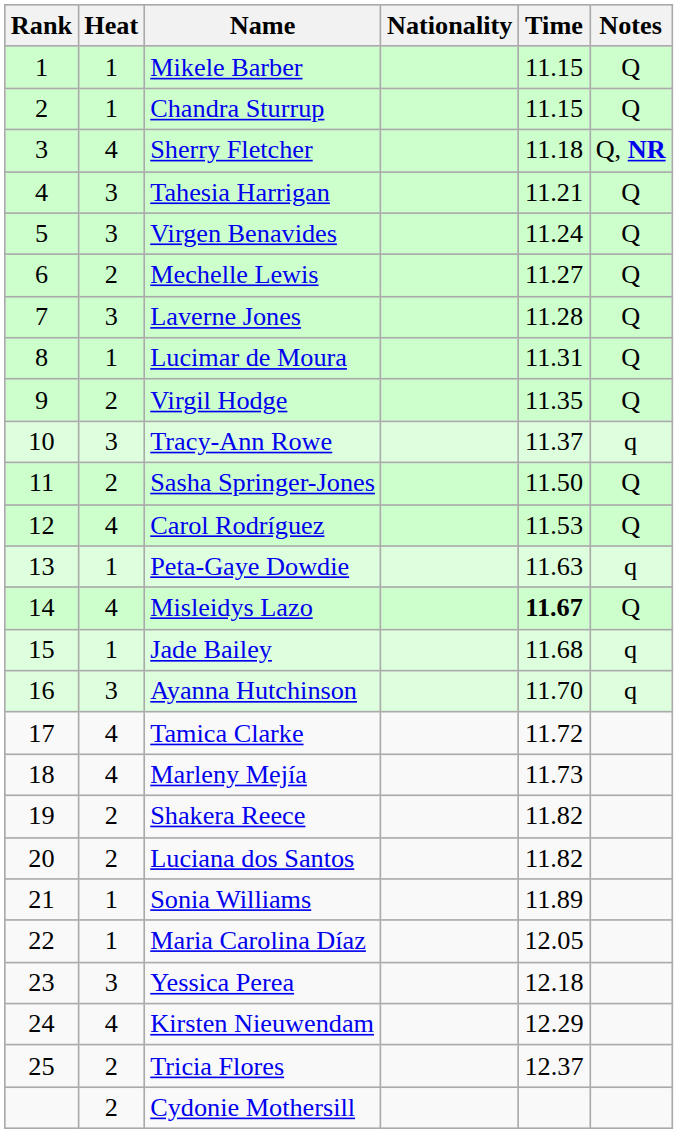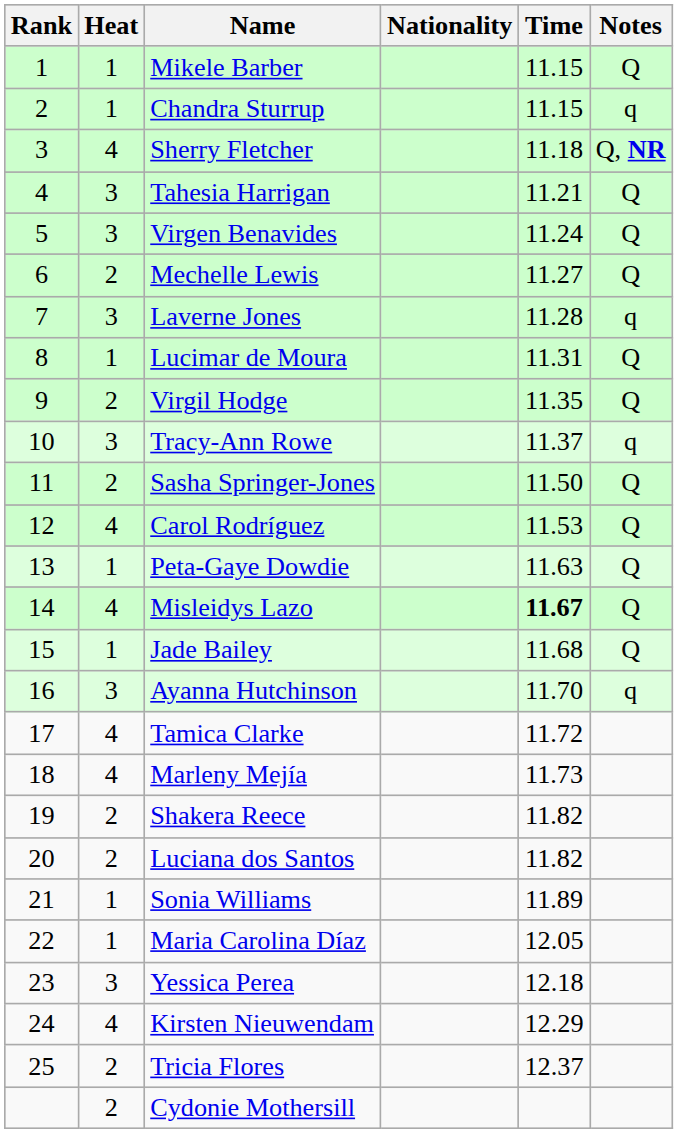Chandra Sturrup | Notes: Q -> q
Laverne Jones | Notes: Q -> q
Peta-Gaye Dowdie | Notes: q -> Q
Jade Bailey | Notes: q -> Q
